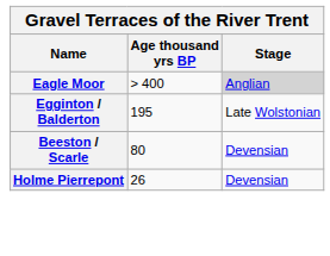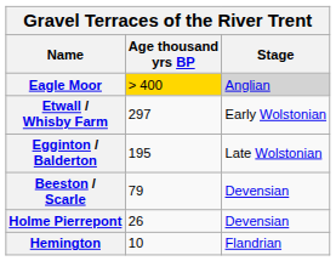Eagle Moor | Age thousand yrs BP: no background -> gold background
+ row: Etwall / Whisby Farm | 297 | Early Wolstonian
Beeston / Scarle | Age thousand yrs BP: 80 -> 79
+ row: Hemington | 10 | Flandrian
